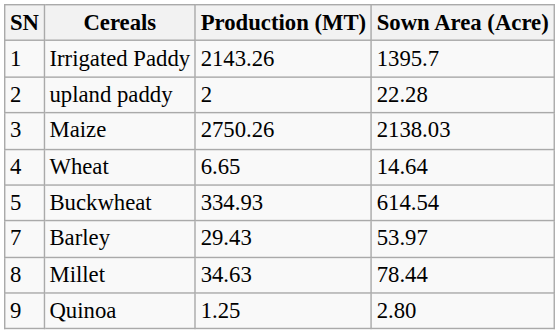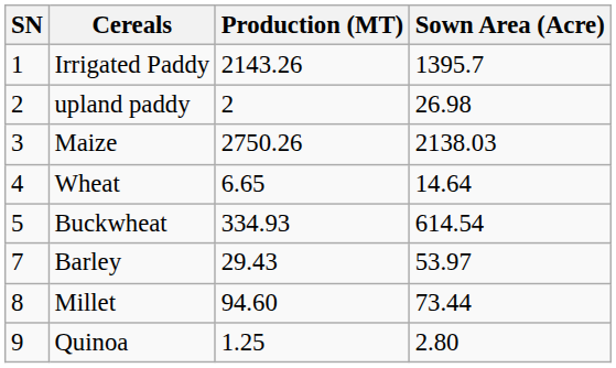upland paddy | Sown Area (Acre): 22.28 -> 26.98
Millet | Production (MT): 34.63 -> 94.60
Millet | Sown Area (Acre): 78.44 -> 73.44
